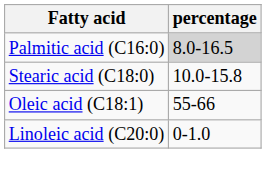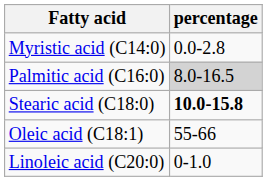+ row: Myristic acid (C14:0) | 0.0-2.8
Stearic acid (C18:0) | percentage: normal -> bold
